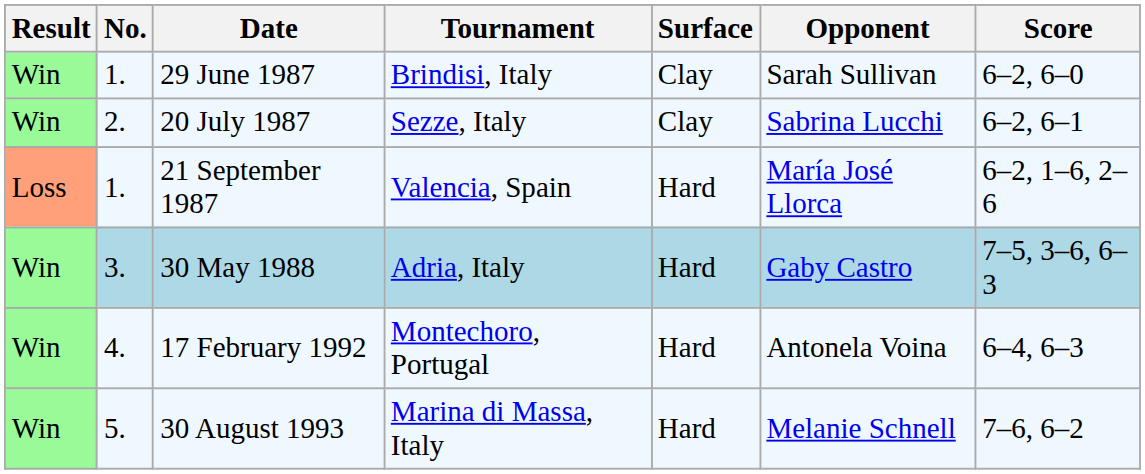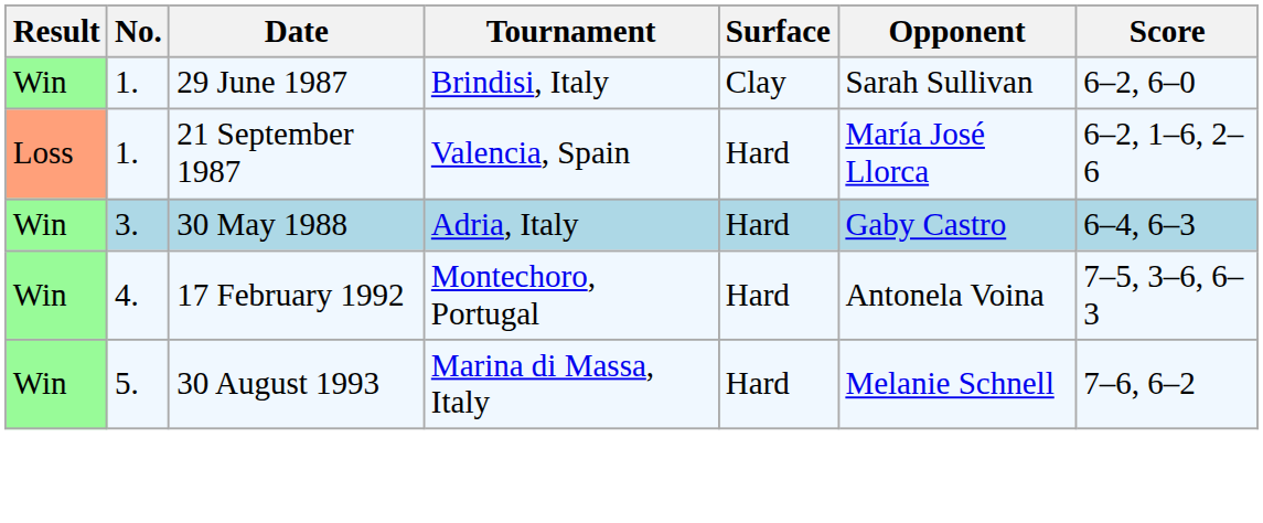- row: Win | 2. | 20 July 1987 | Sezze, Italy | Clay | Sabrina Lucchi | 6–2, 6–1
30 May 1988 | Score: 7–5, 3–6, 6–3 -> 6–4, 6–3
17 February 1992 | Score: 6–4, 6–3 -> 7–5, 3–6, 6–3
